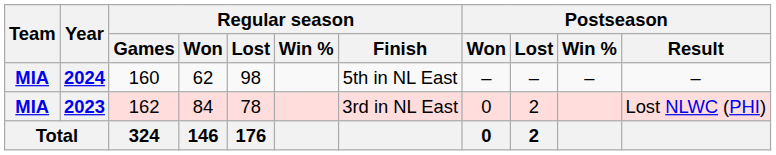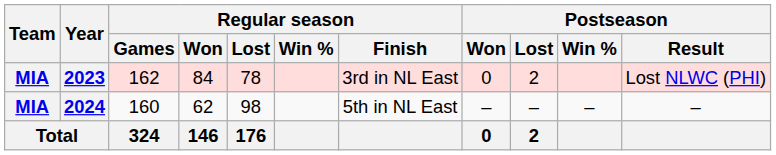rows swapped: 2023 <-> 2024
